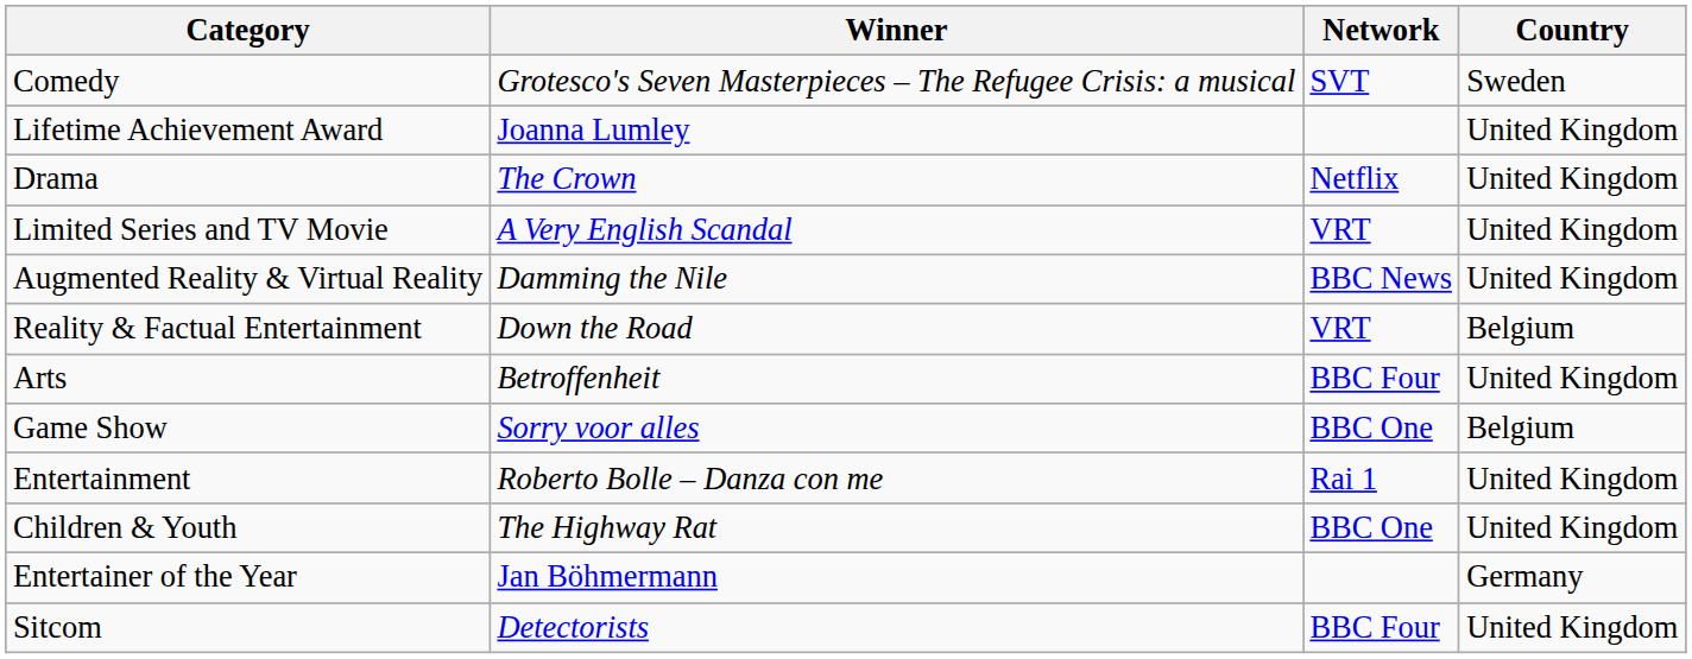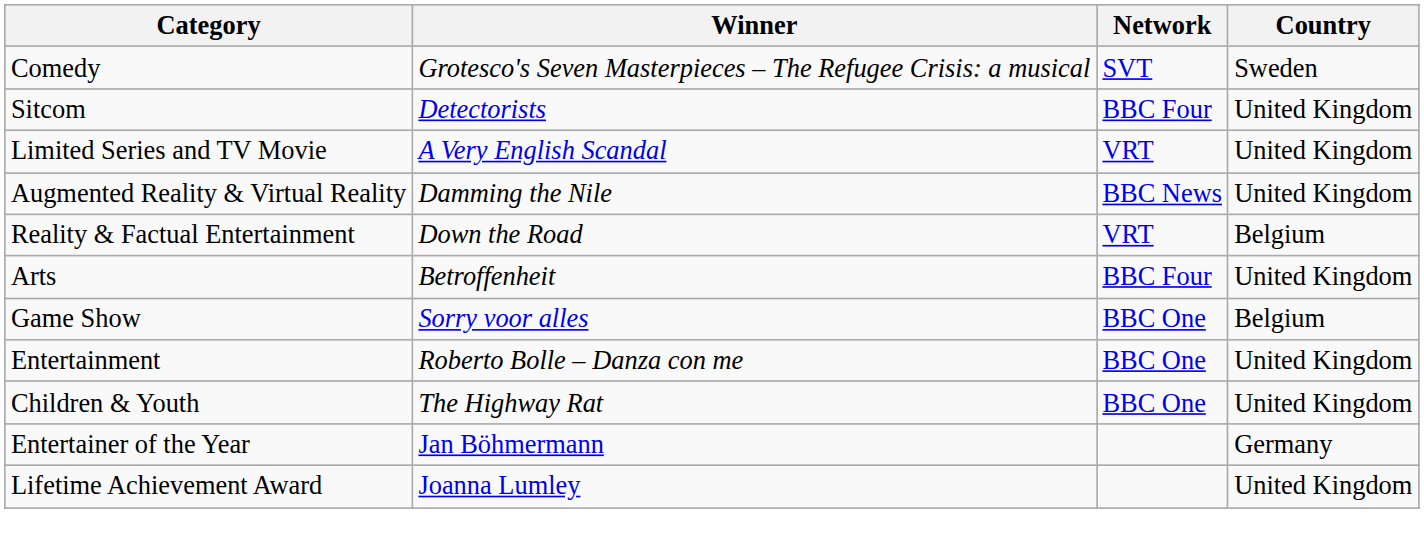rows swapped: Sitcom <-> Lifetime Achievement Award
- row: Drama | The Crown | Netflix | United Kingdom
Entertainment | Network: Rai 1 -> BBC One
